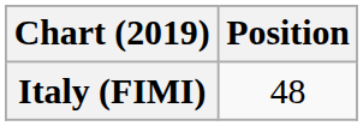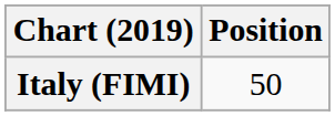Italy (FIMI) | Position: 48 -> 50
